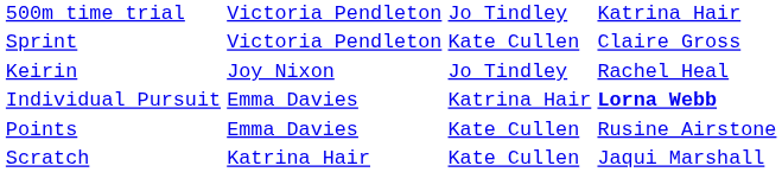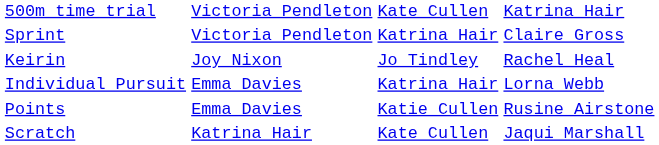500m time trial | column 3: Jo Tindley -> Kate Cullen
Sprint | column 3: Kate Cullen -> Katrina Hair
Individual Pursuit | column 4: bold -> normal
Points | column 3: Kate Cullen -> Katie Cullen
